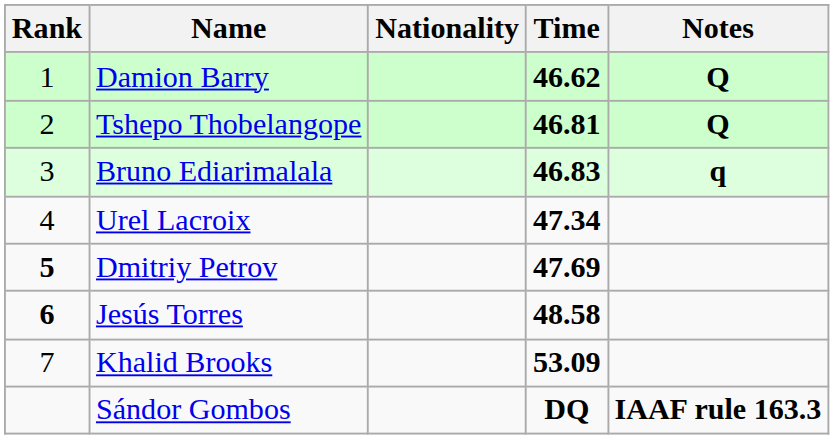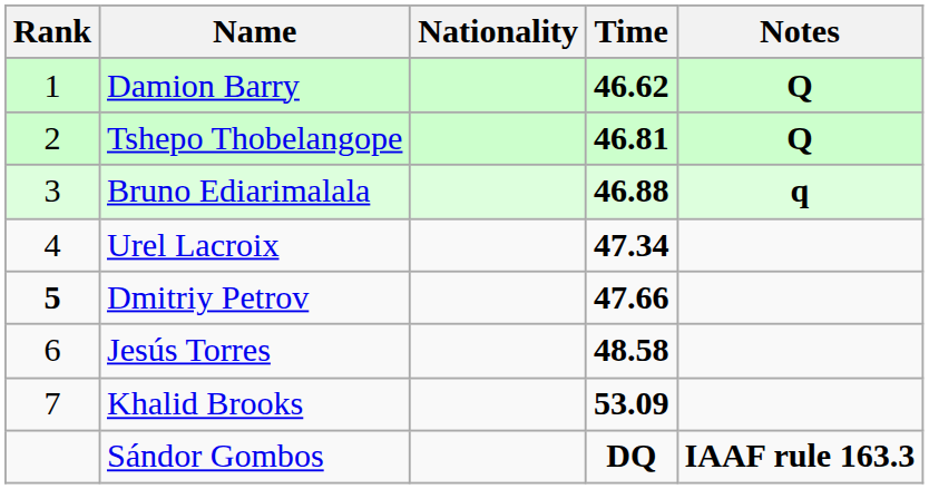Bruno Ediarimalala | Time: 46.83 -> 46.88
Dmitriy Petrov | Time: 47.69 -> 47.66
Jesús Torres | Rank: bold -> normal
